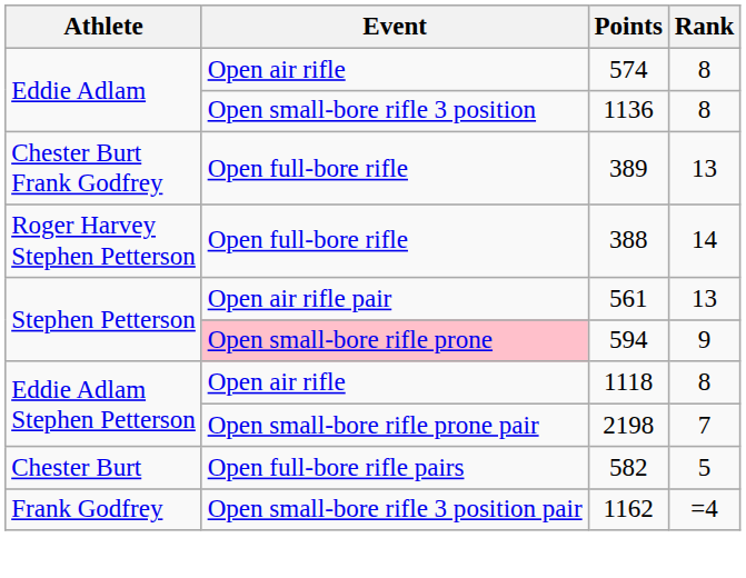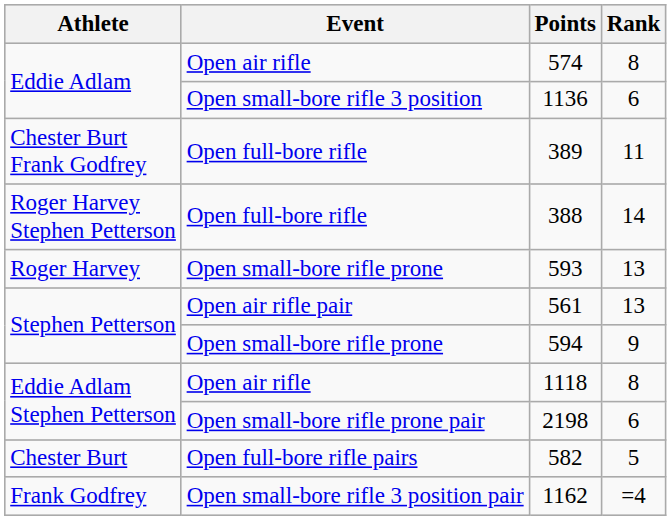1136 | Rank: 8 -> 6
389 | Rank: 13 -> 11
+ row: Roger Harvey | Open small-bore rifle prone | 593 | 13
594 | Event: pink background -> no background
2198 | Rank: 7 -> 6
